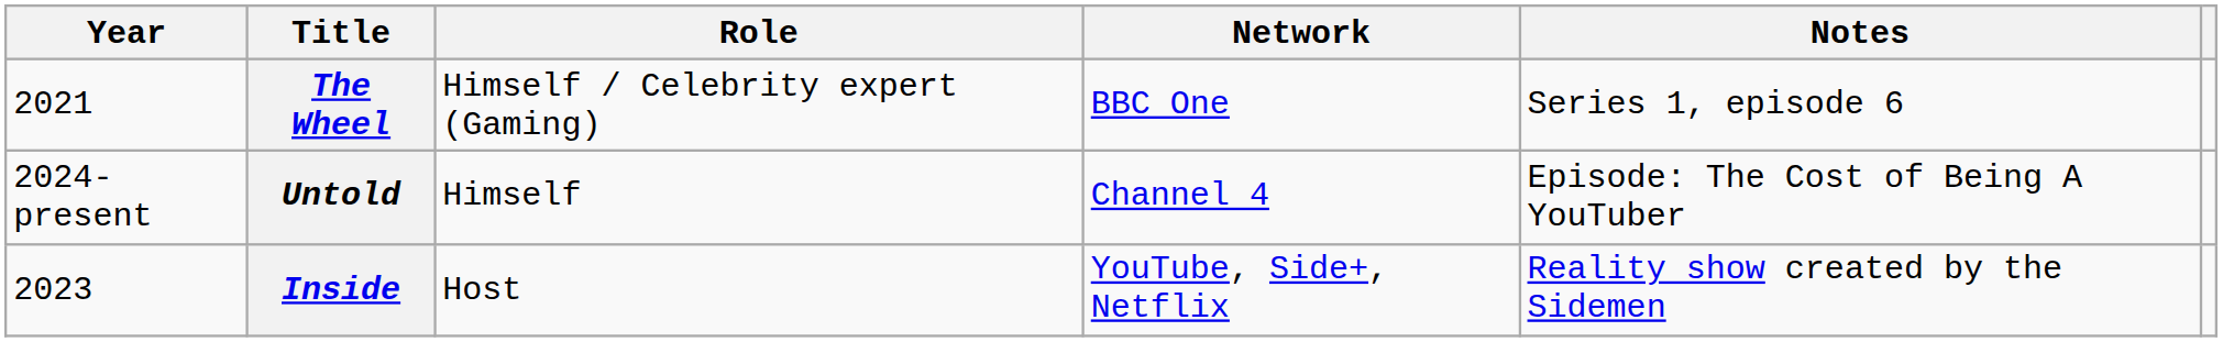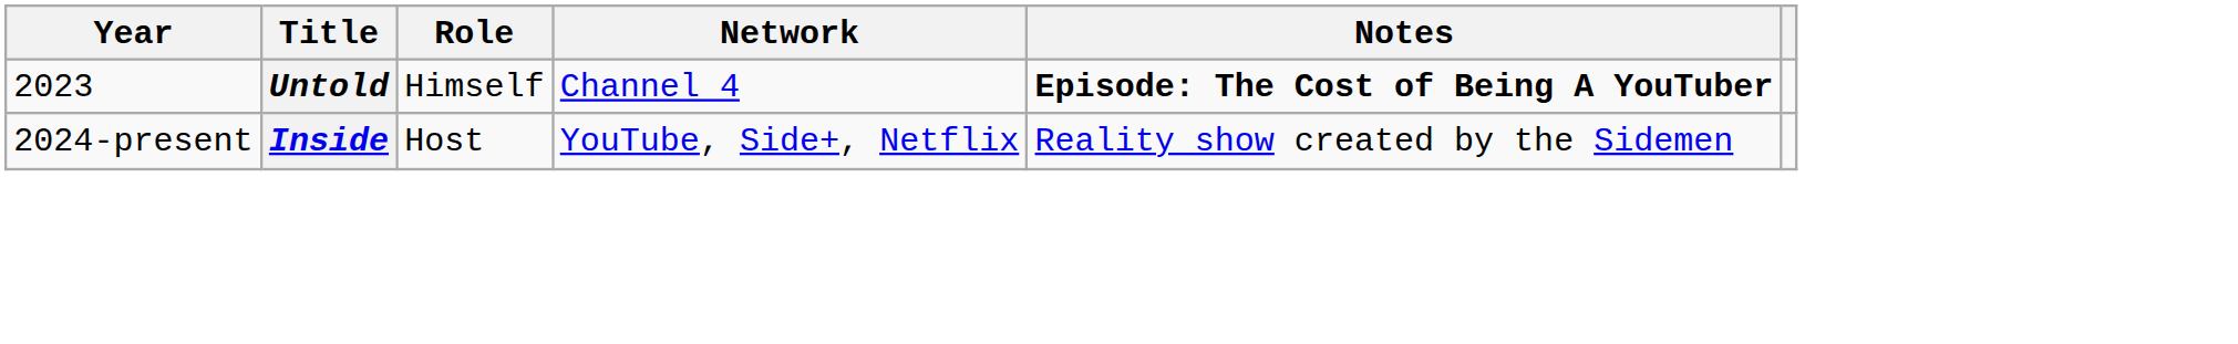- row: 2021 | The Wheel | Himself / Celebrity expert (Gaming) | BBC One | Series 1, episode 6
Untold | Year: 2024-present -> 2023
Untold | Notes: normal -> bold
Inside | Year: 2023 -> 2024-present
